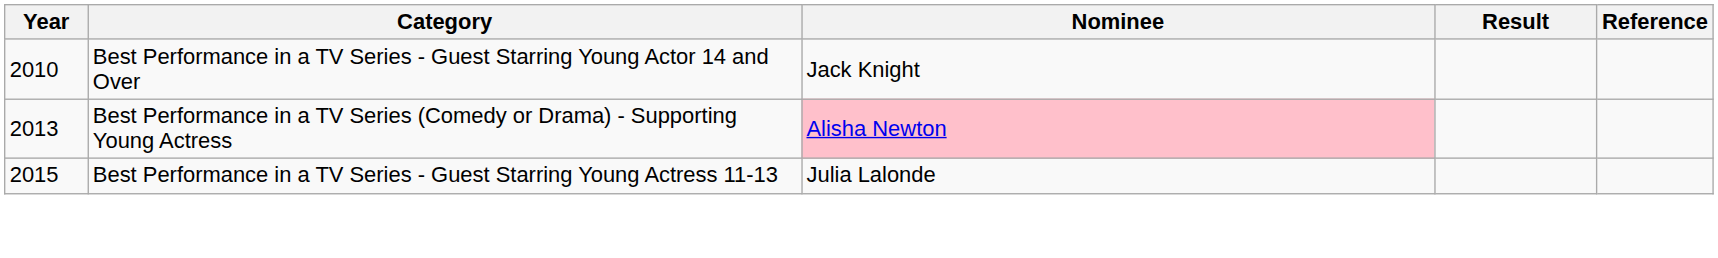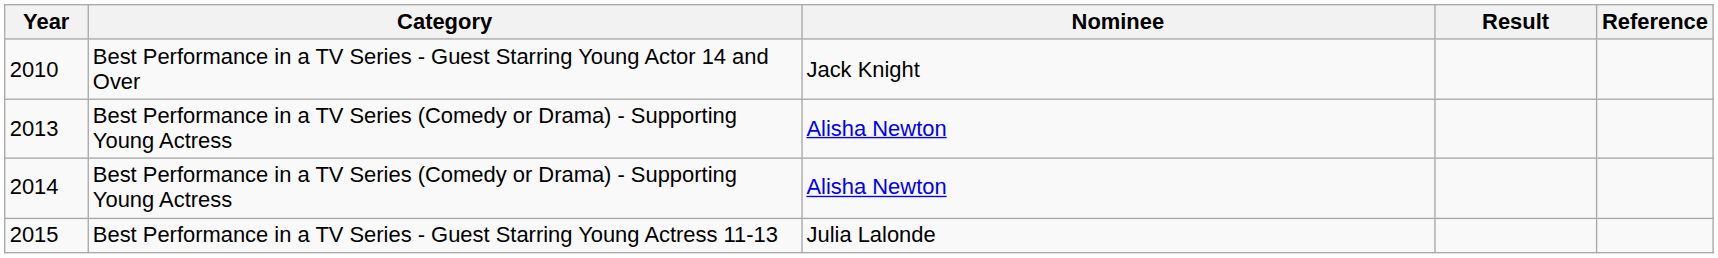2013 | Nominee: pink background -> no background
+ row: 2014 | Best Performance in a TV Series (Comedy or Drama) - Supporting Young Actress | Alisha Newton
